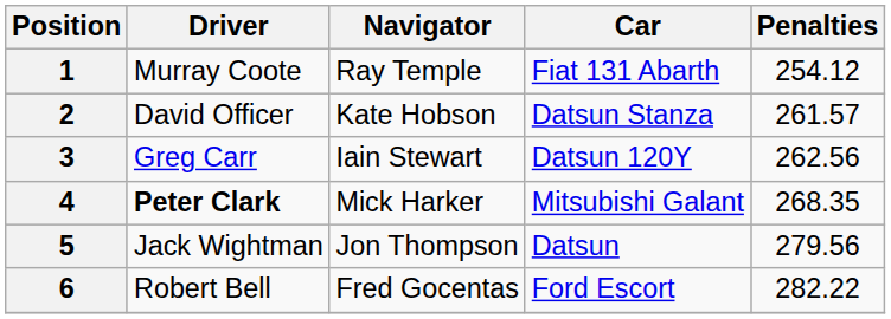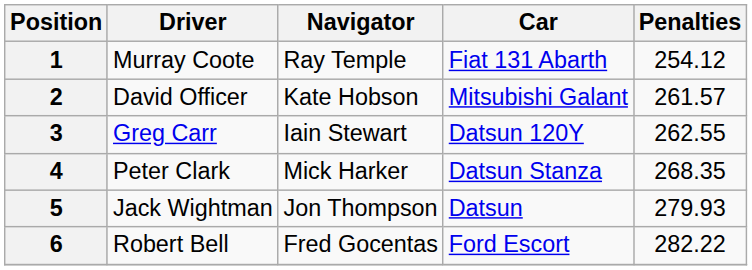2 | Car: Datsun Stanza -> Mitsubishi Galant
3 | Penalties: 262.56 -> 262.55
4 | Driver: bold -> normal
4 | Car: Mitsubishi Galant -> Datsun Stanza
5 | Penalties: 279.56 -> 279.93
